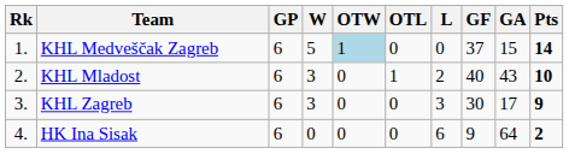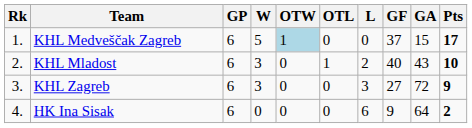KHL Medveščak Zagreb | Pts: 14 -> 17
KHL Zagreb | GF: 30 -> 27
KHL Zagreb | GA: 17 -> 72
